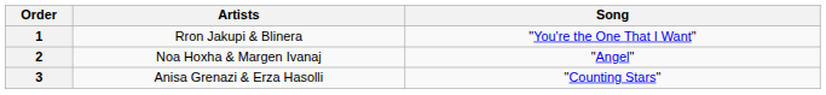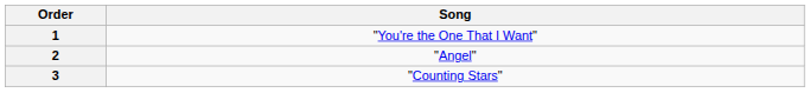- column: Artists | Rron Jakupi & Blinera | Noa Hoxha & Margen Ivanaj | Anisa Grenazi & Erza Hasolli
